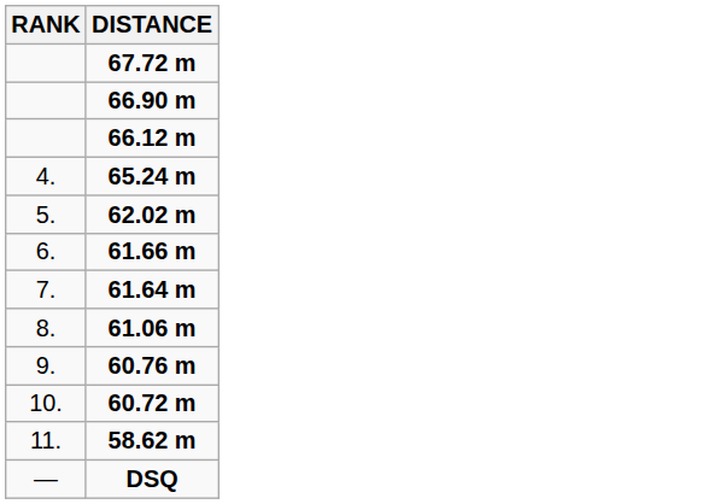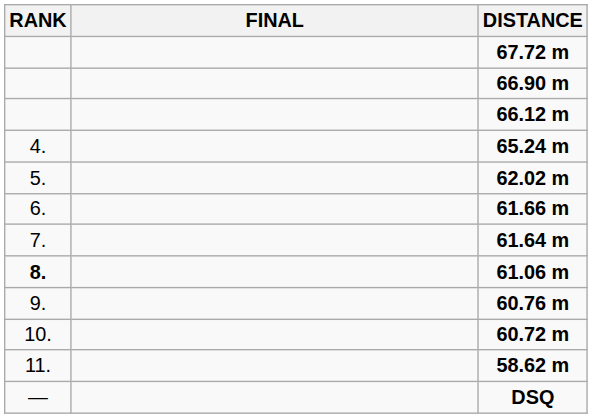+ column: FINAL
61.06 m | RANK: normal -> bold
